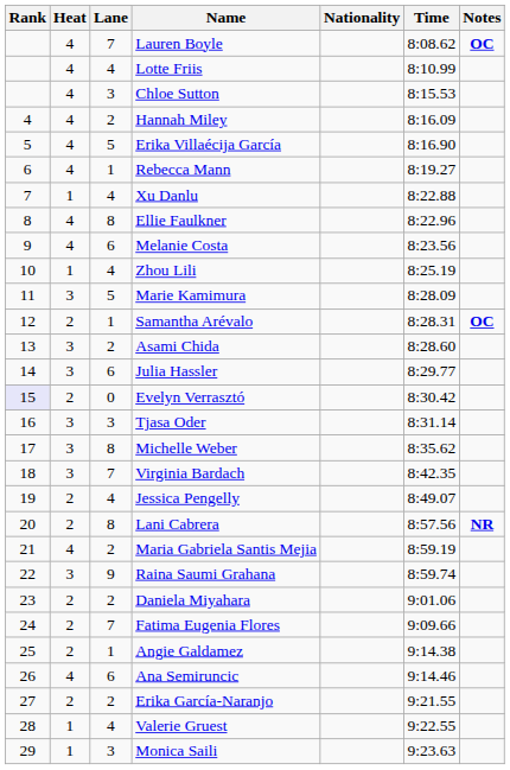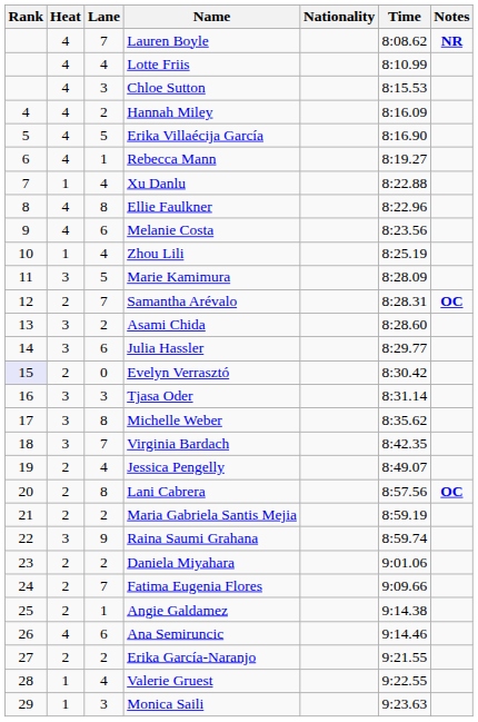Lauren Boyle | Notes: OC -> NR
Samantha Arévalo | Lane: 1 -> 7
Lani Cabrera | Notes: NR -> OC
Maria Gabriela Santis Mejia | Heat: 4 -> 2
